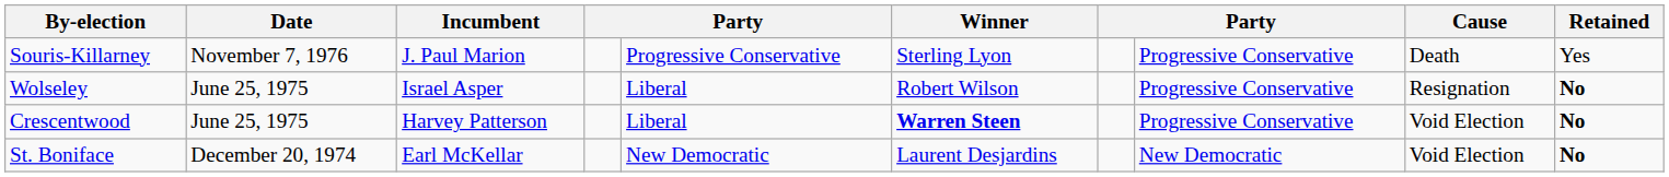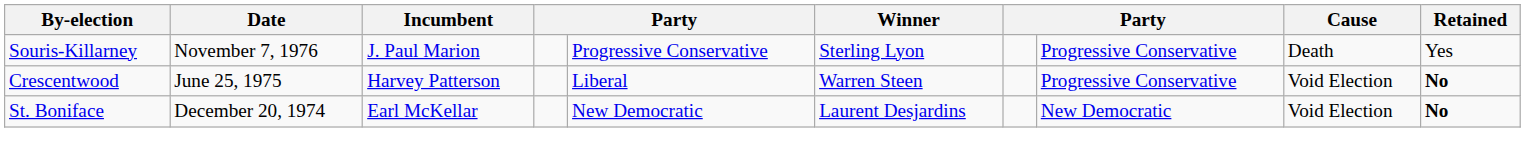- row: Wolseley | June 25, 1975 | Israel Asper | Liberal | Robert Wilson | Progressive Conservative | Resignation | No
Crescentwood | Winner: bold -> normal
